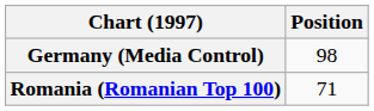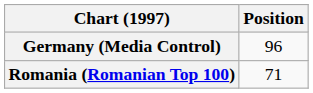Germany (Media Control) | Position: 98 -> 96
